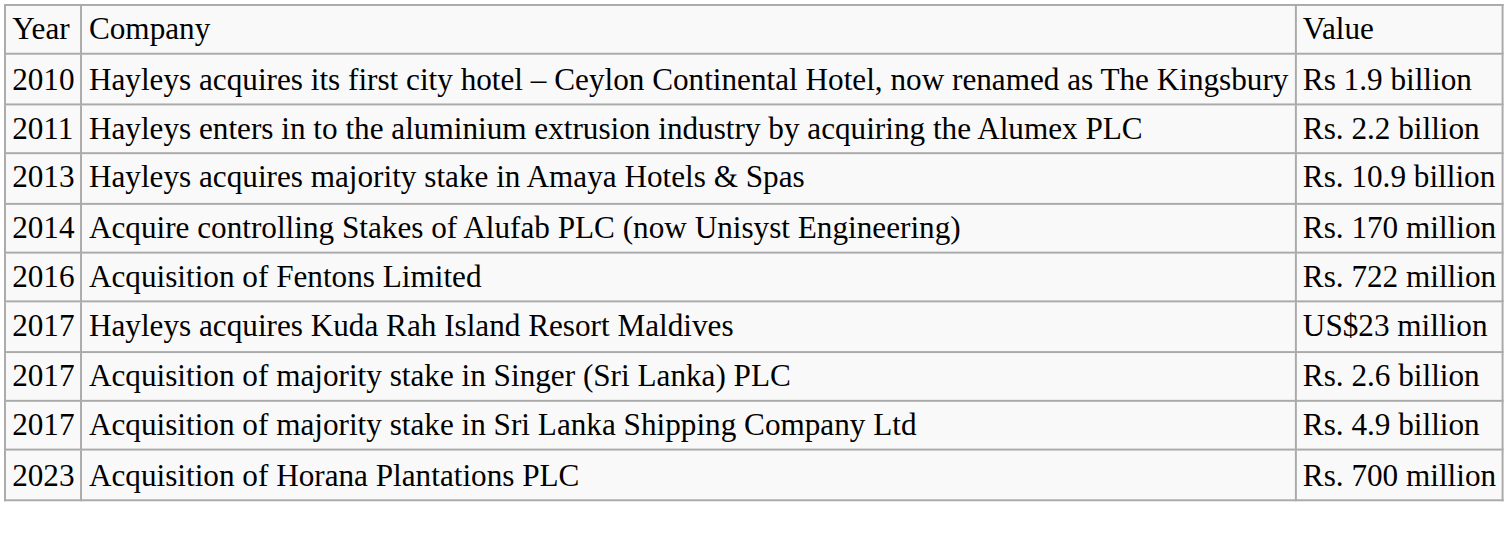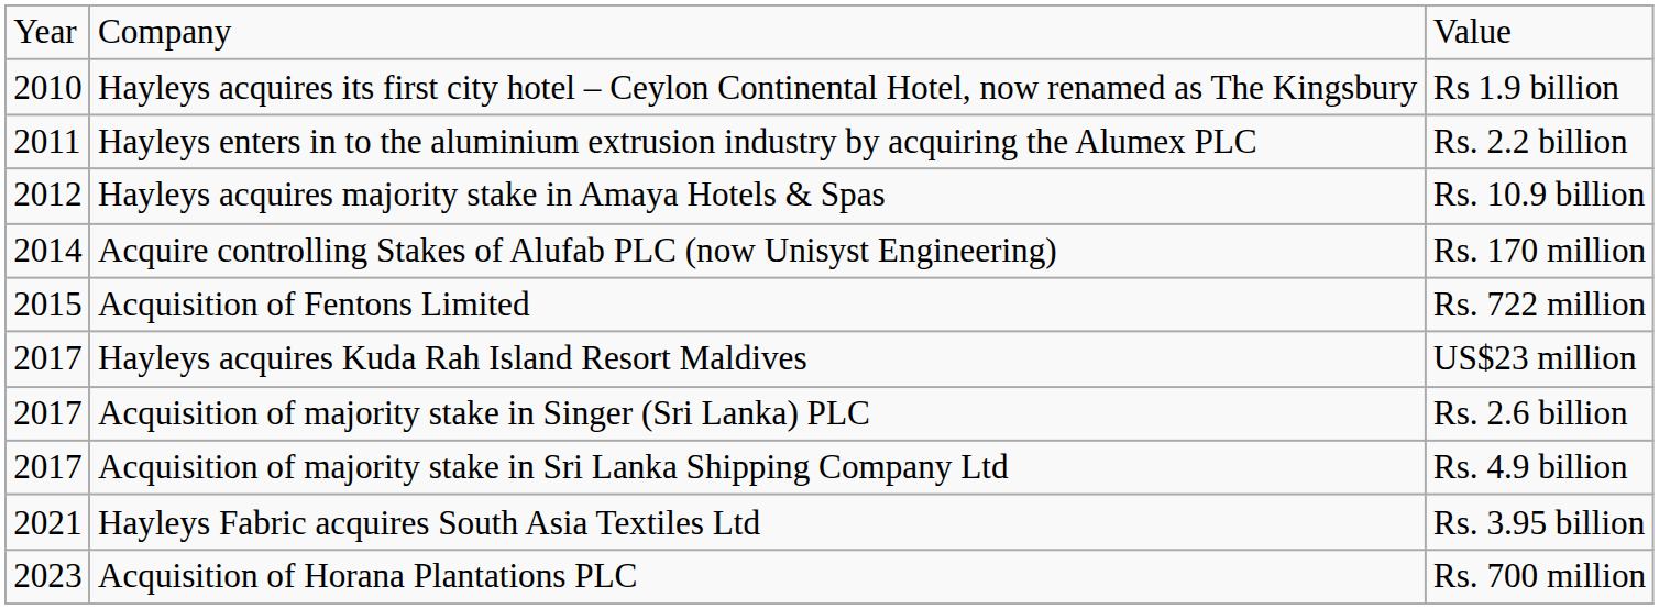Hayleys acquires majority stake in Amaya Hotels & Spas | column 1: 2013 -> 2012
Acquisition of Fentons Limited | column 1: 2016 -> 2015
+ row: 2021 | Hayleys Fabric acquires South Asia Textiles Ltd | Rs. 3.95 billion
